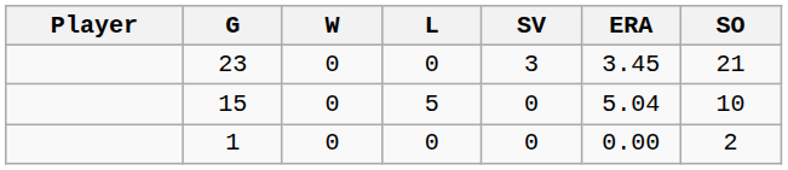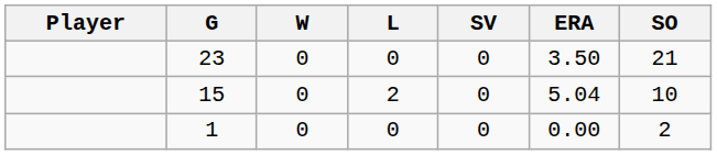23 | SV: 3 -> 0
23 | ERA: 3.45 -> 3.50
15 | L: 5 -> 2
